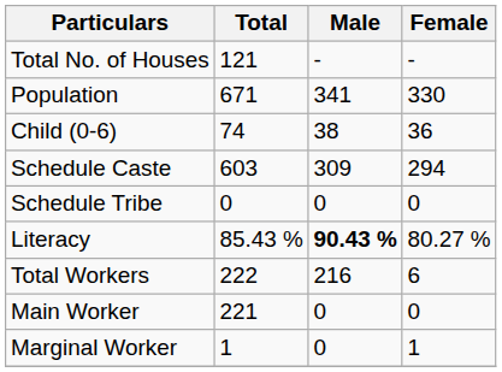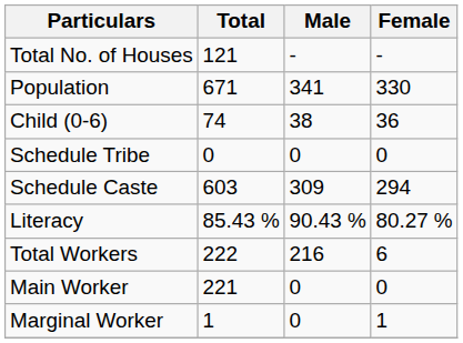rows swapped: Schedule Caste <-> Schedule Tribe
Literacy | Male: bold -> normal
